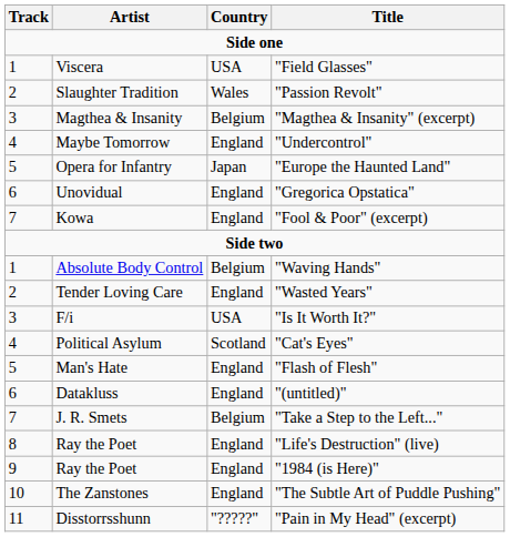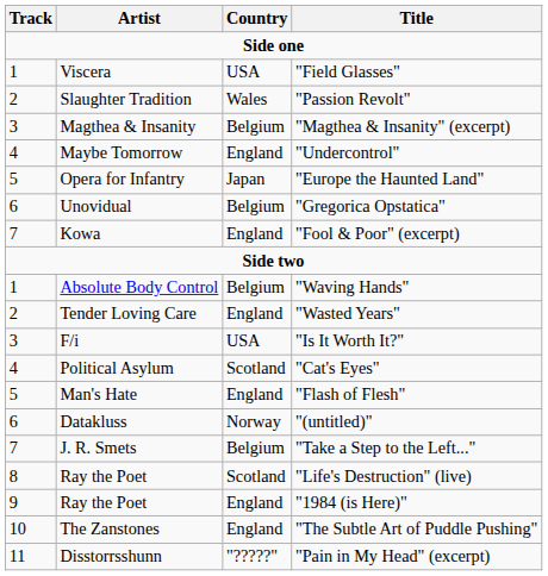"Gregorica Opstatica" | Country: England -> Belgium
"(untitled)" | Country: England -> Norway
"Life's Destruction" (live) | Country: England -> Scotland
